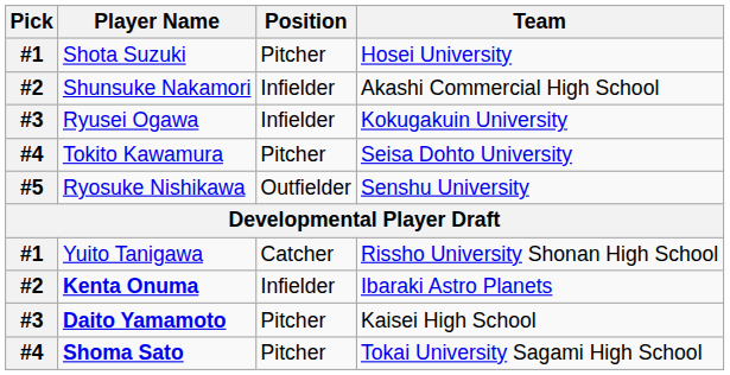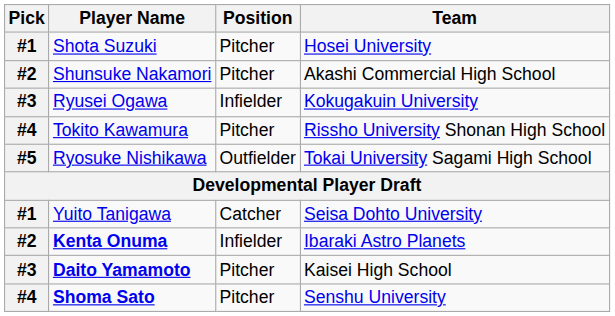Shunsuke Nakamori | Position: Infielder -> Pitcher
Tokito Kawamura | Team: Seisa Dohto University -> Rissho University Shonan High School
Ryosuke Nishikawa | Team: Senshu University -> Tokai University Sagami High School
Yuito Tanigawa | Team: Rissho University Shonan High School -> Seisa Dohto University
Shoma Sato | Team: Tokai University Sagami High School -> Senshu University
